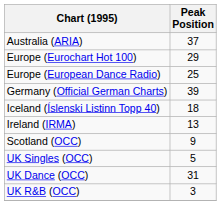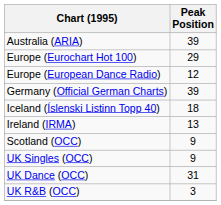Australia (ARIA) | Peak Position: 37 -> 39
Europe (European Dance Radio) | Peak Position: 25 -> 12
UK Singles (OCC) | Peak Position: 5 -> 9
